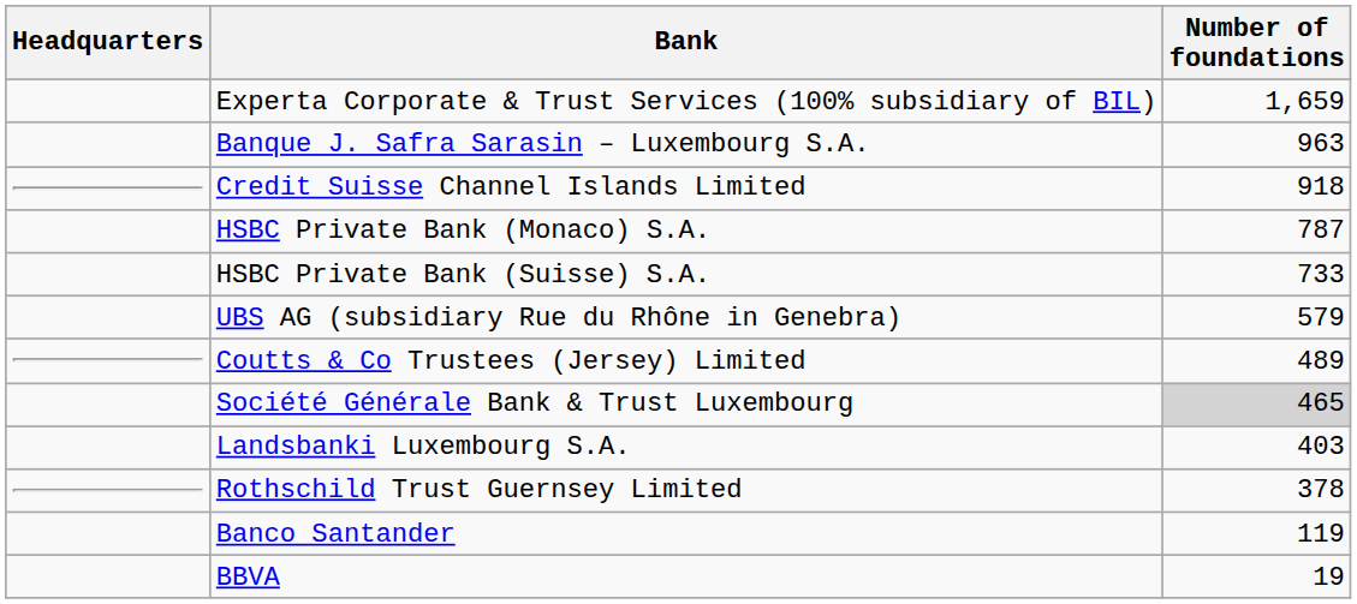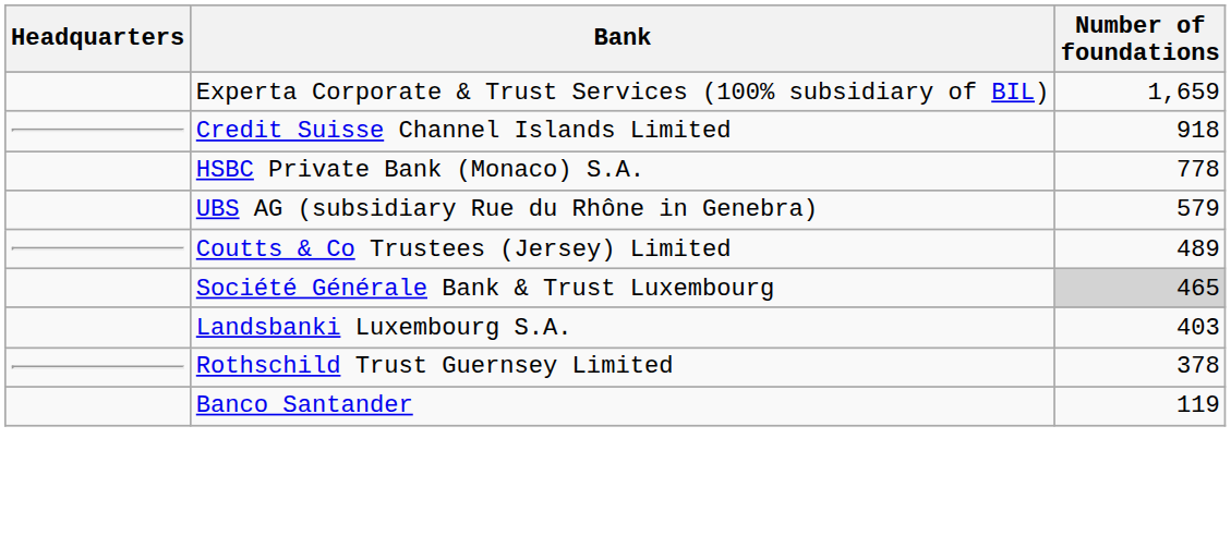- row: Banque J. Safra Sarasin – Luxembourg S.A. | 963
HSBC Private Bank (Monaco) S.A. | Number of foundations: 787 -> 778
- row: HSBC Private Bank (Suisse) S.A. | 733
- row: BBVA | 19
